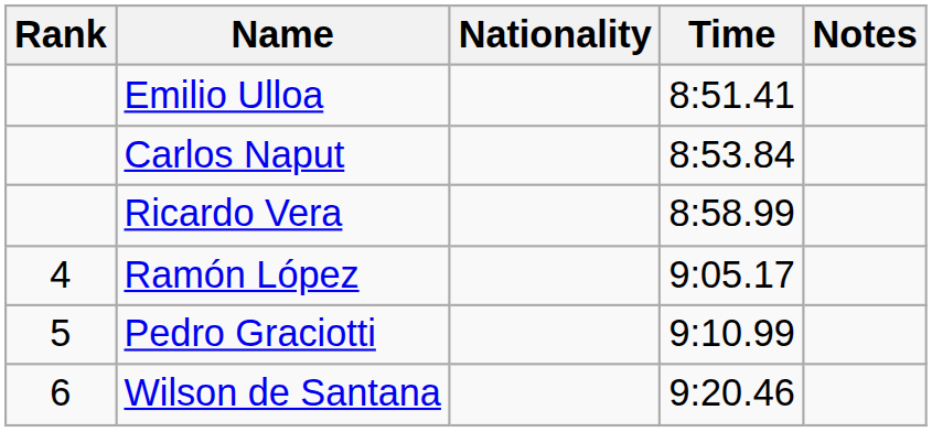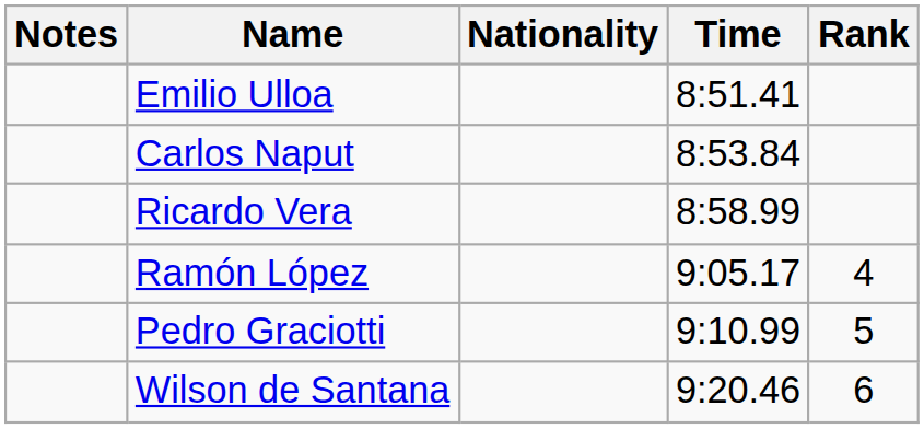columns swapped: Rank <-> Notes
